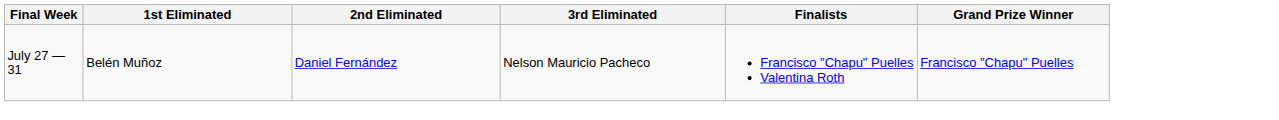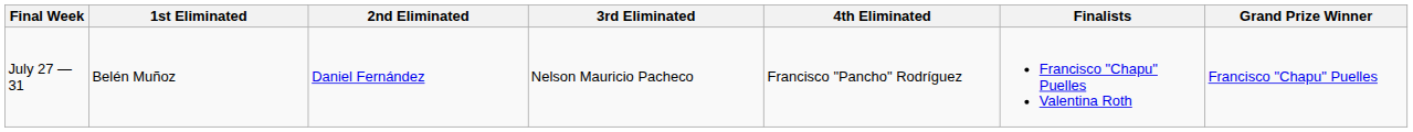+ column: 4th Eliminated | Francisco "Pancho" Rodríguez
